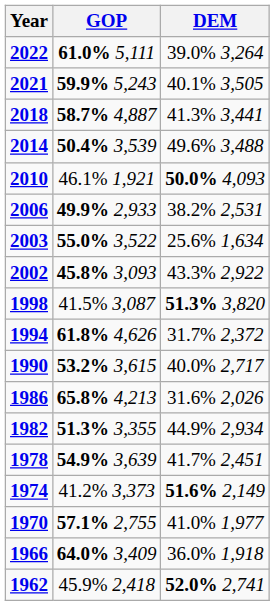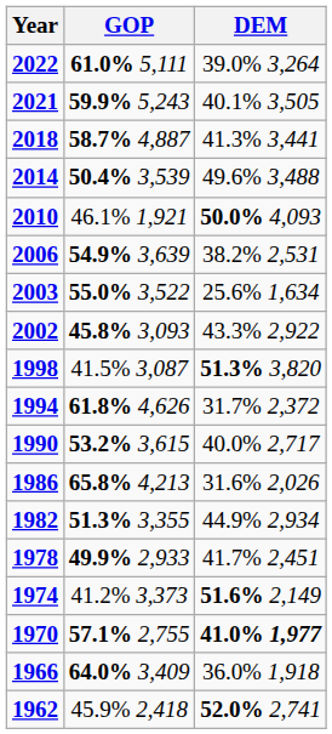2006 | GOP: 49.9% 2,933 -> 54.9% 3,639
1978 | GOP: 54.9% 3,639 -> 49.9% 2,933
1970 | DEM: normal -> bold
